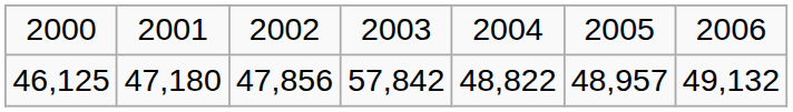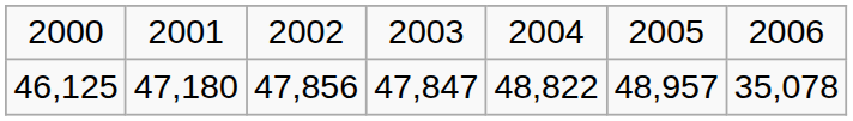46,125 | column 4: 57,842 -> 47,847
46,125 | column 7: 49,132 -> 35,078
